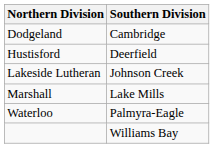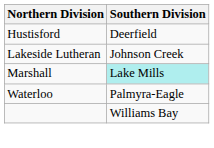- row: Dodgeland | Cambridge
Marshall | Southern Division: no background -> paleturquoise background
